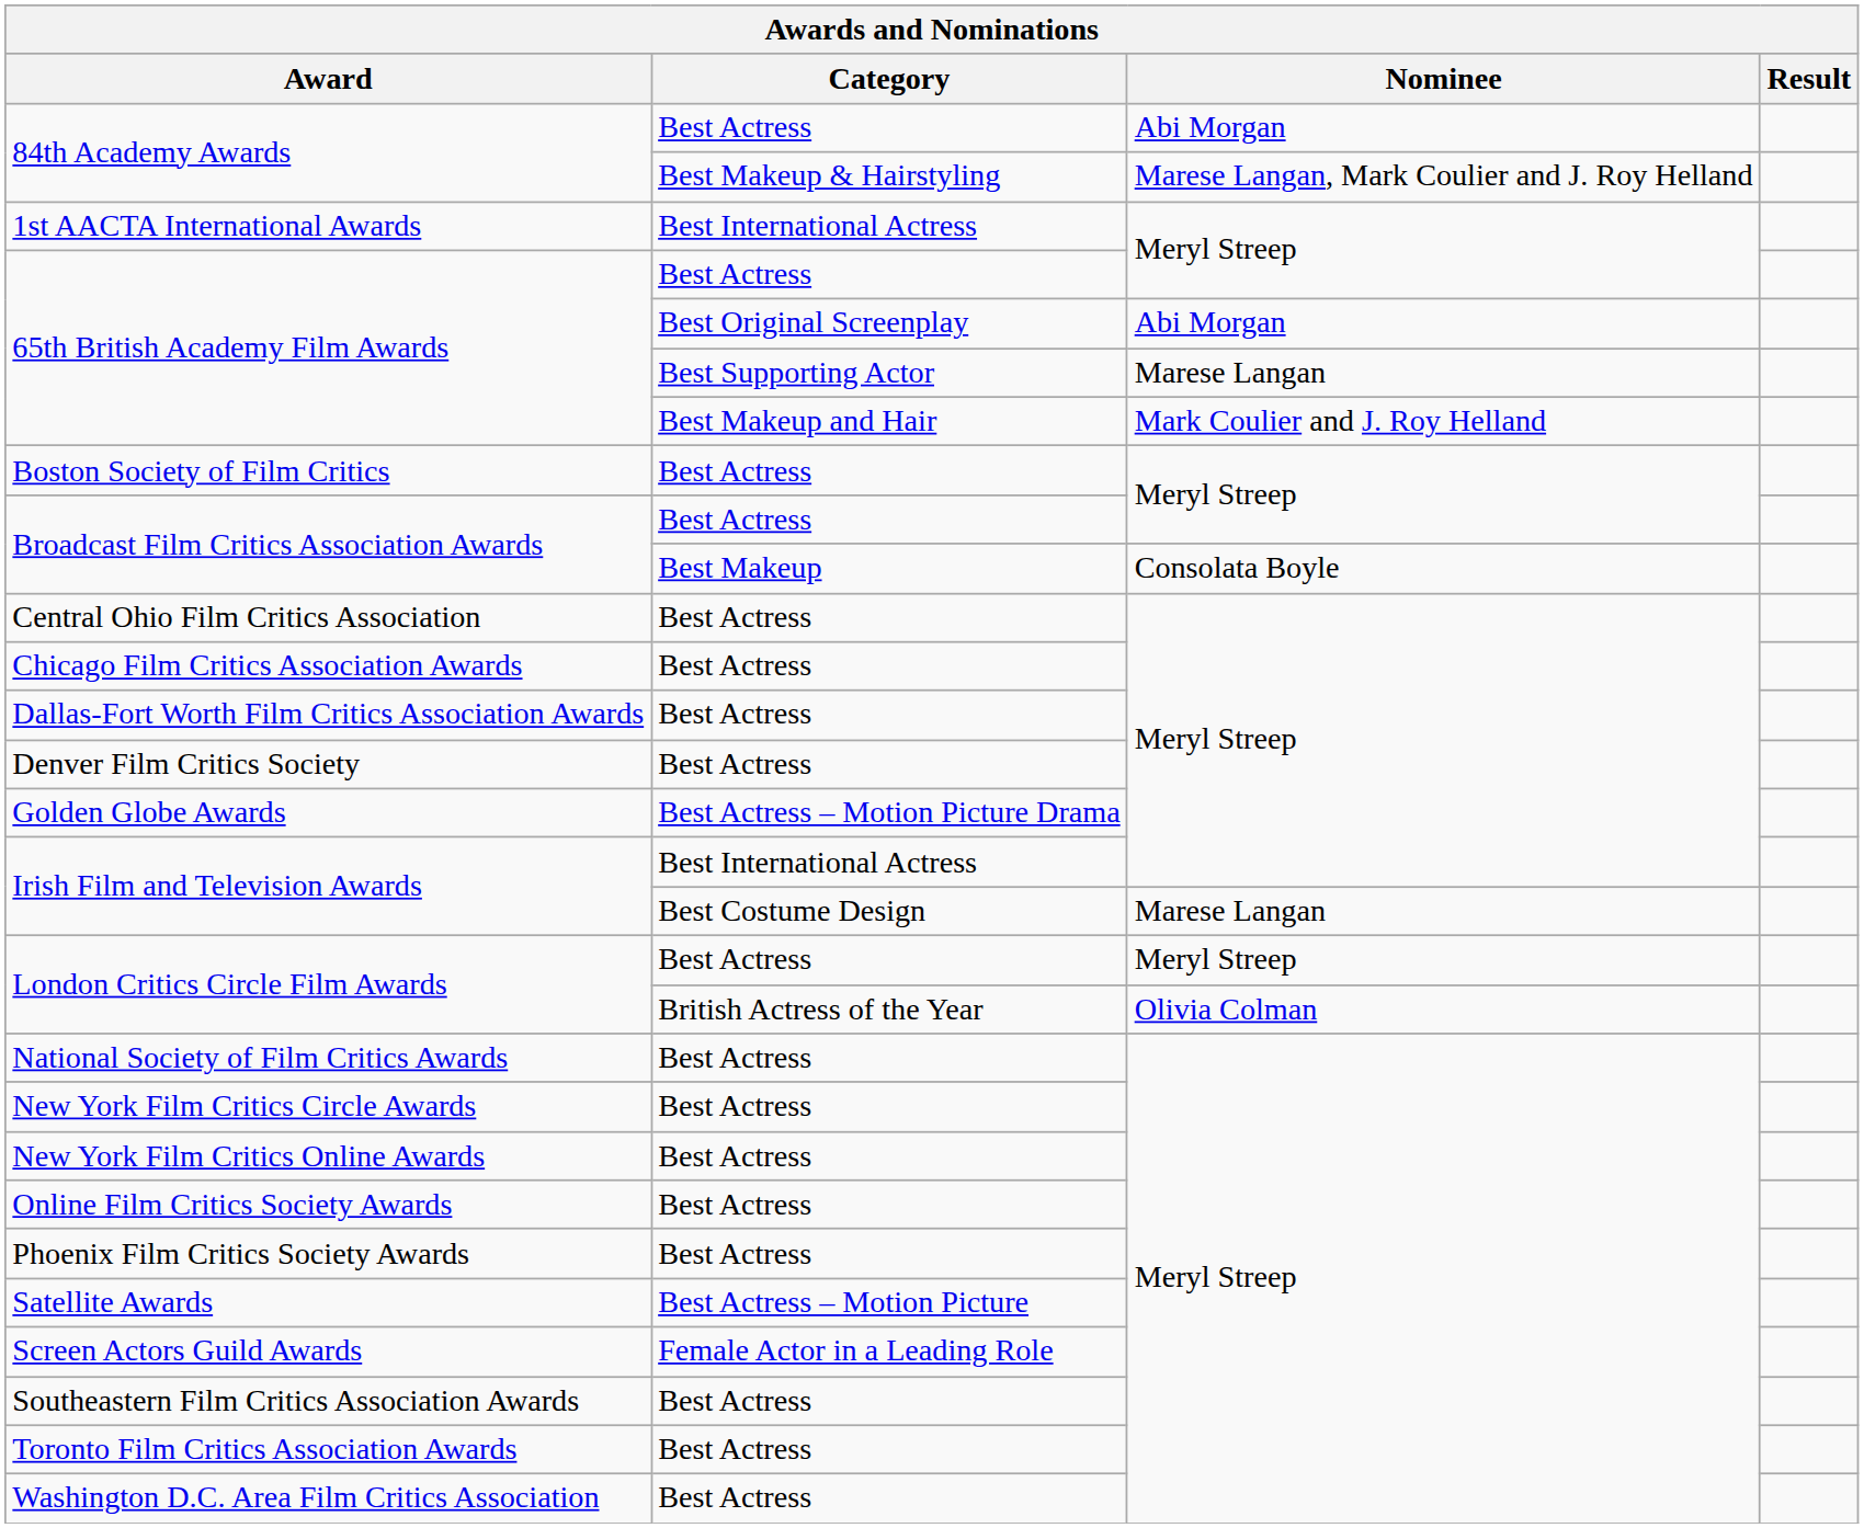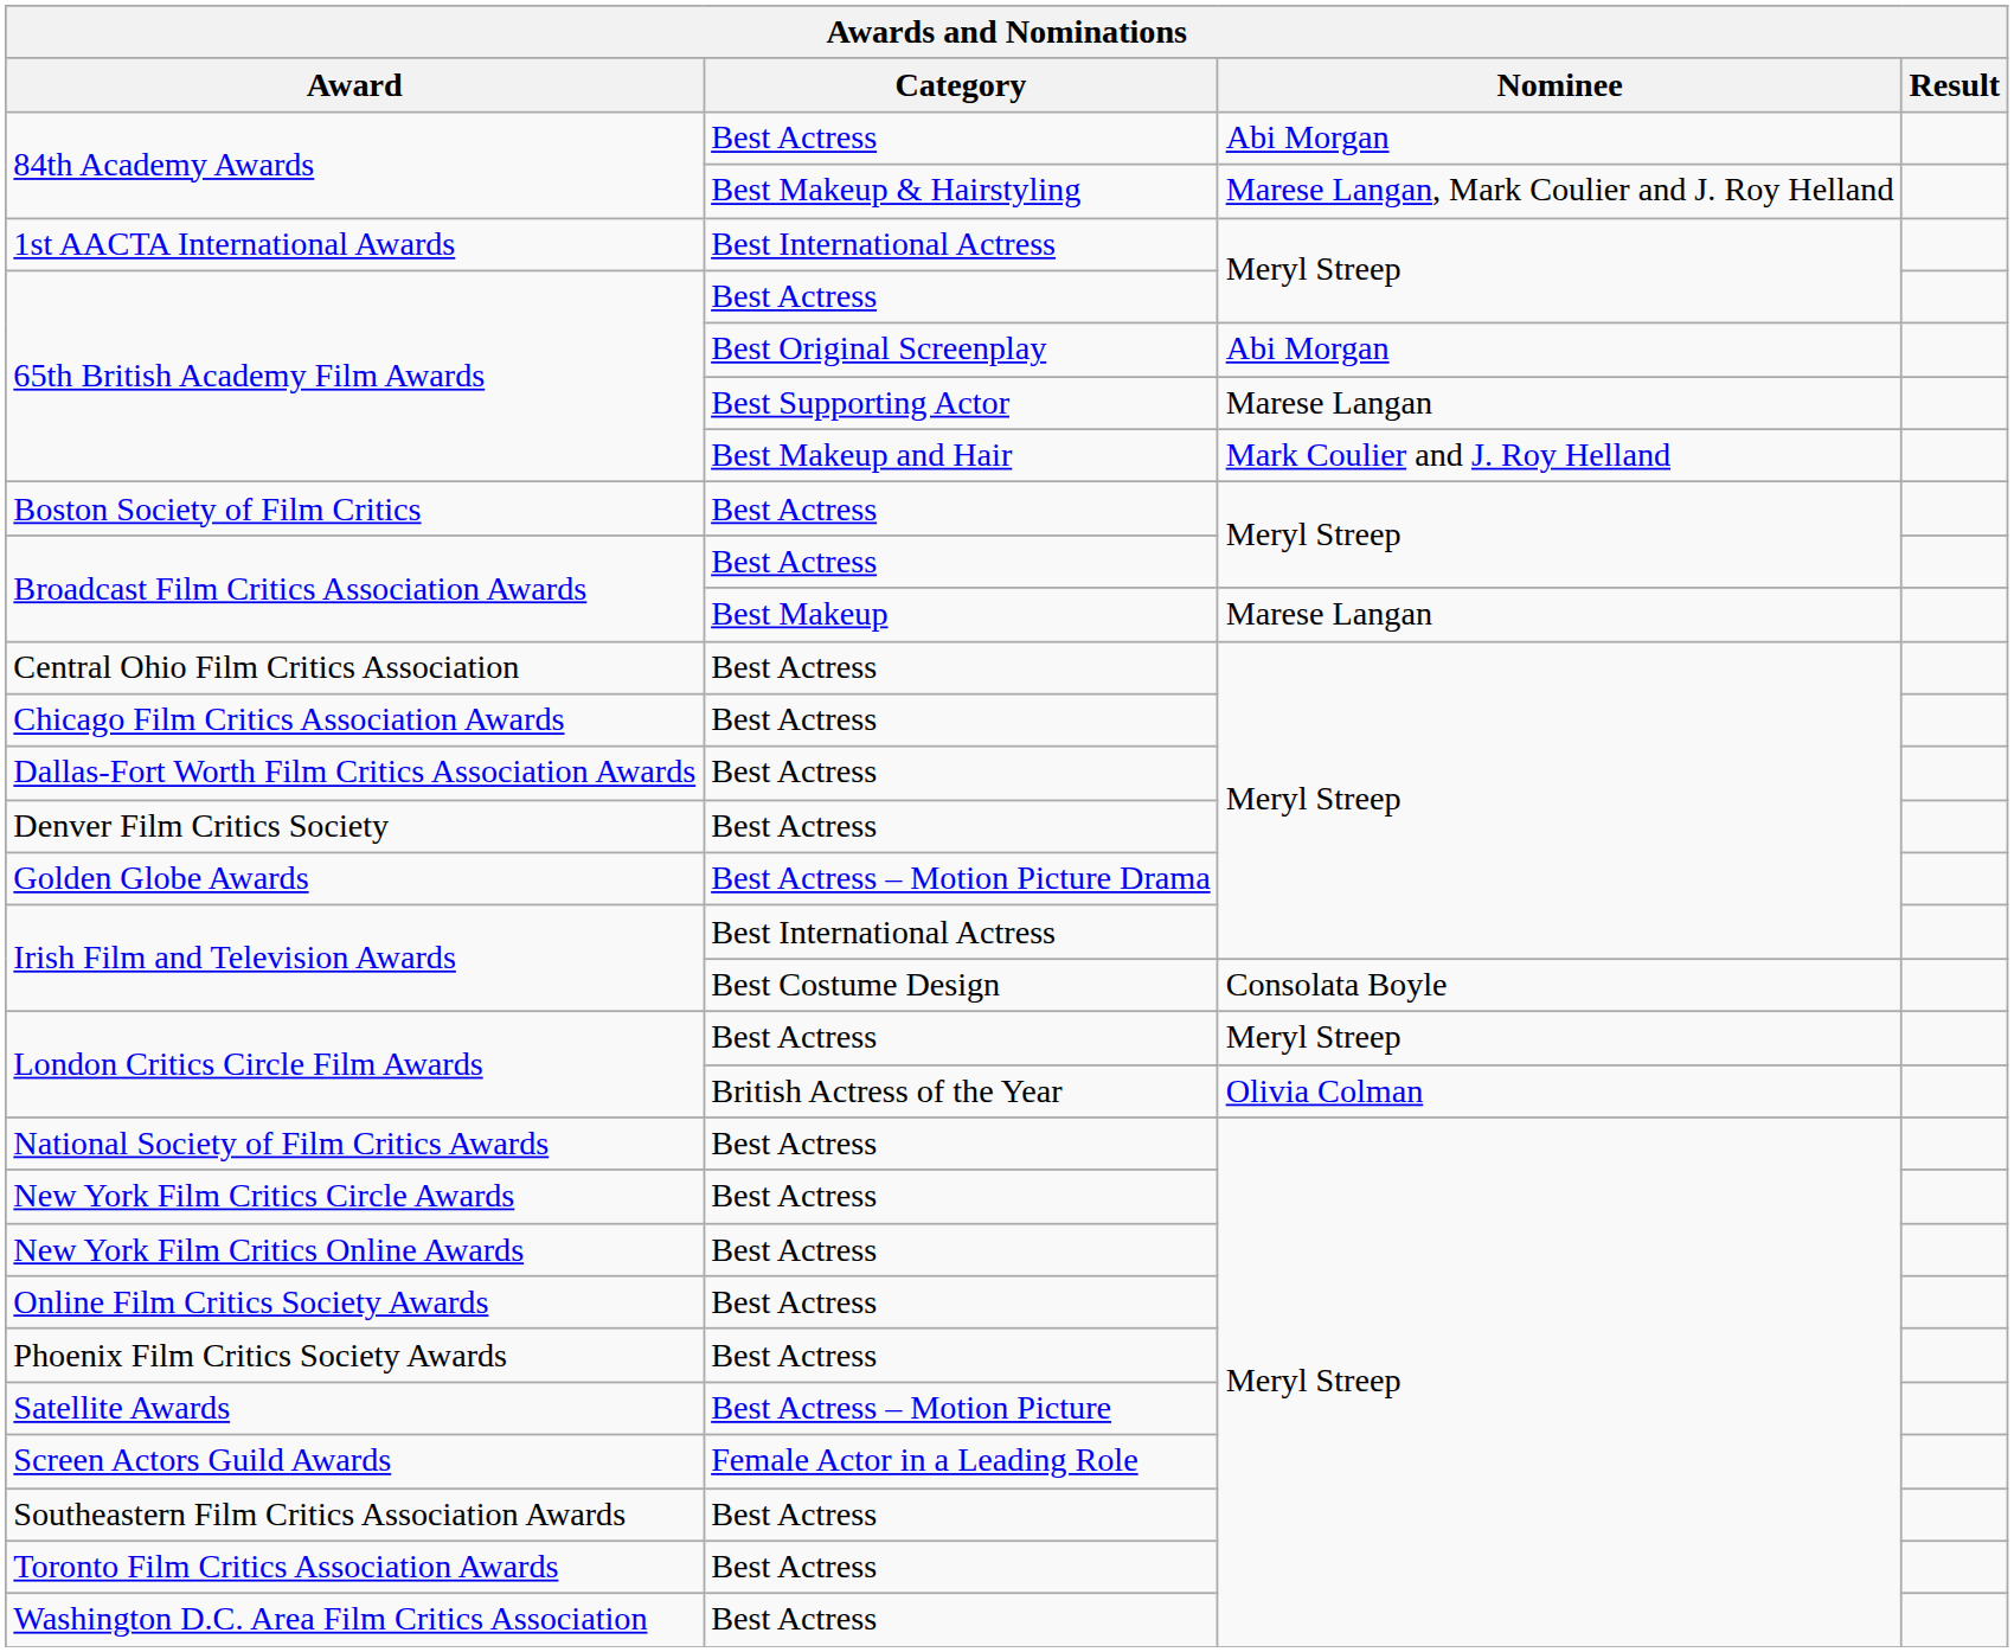Broadcast Film Critics Association Awards / Best Makeup | Nominee: Consolata Boyle -> Marese Langan
Irish Film and Television Awards / Best Costume Design | Nominee: Marese Langan -> Consolata Boyle
